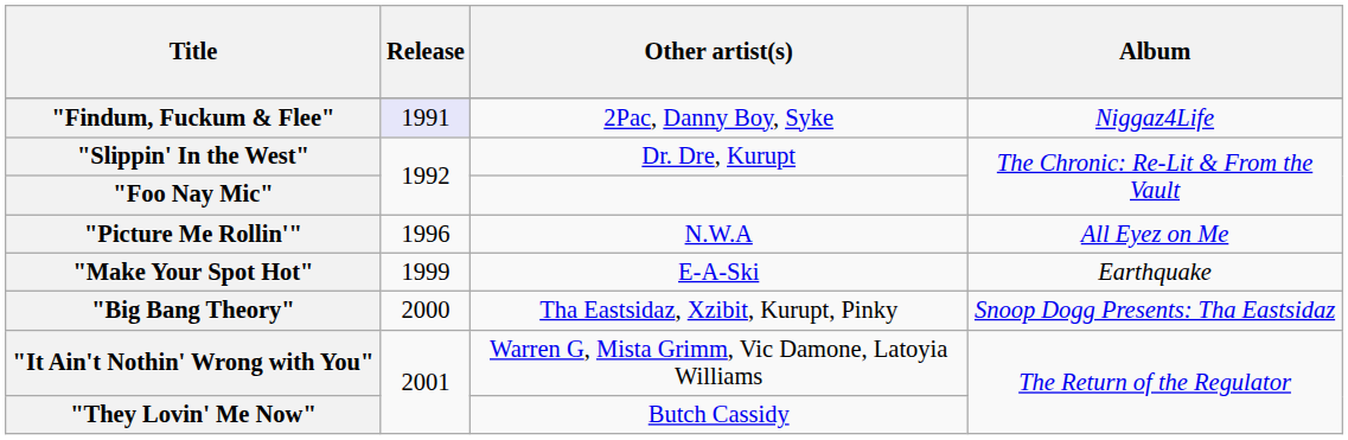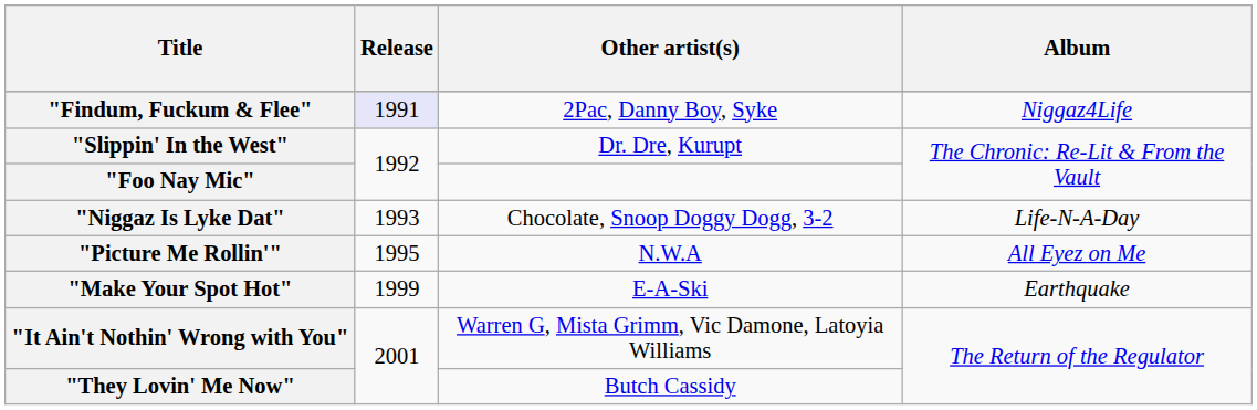+ row: "Niggaz Is Lyke Dat" | 1993 | Chocolate, Snoop Doggy Dogg, 3-2 | Life-N-A-Day
"Picture Me Rollin'" | Release: 1996 -> 1995
- row: "Big Bang Theory" | 2000 | Tha Eastsidaz, Xzibit, Kurupt, Pinky | Snoop Dogg Presents: Tha Eastsidaz
